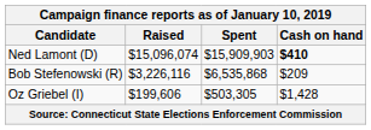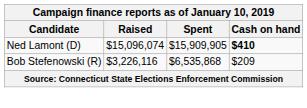Ned Lamont (D) | Spent: $15,909,903 -> $15,909,905
- row: Oz Griebel (I) | $199,606 | $503,305 | $1,428
